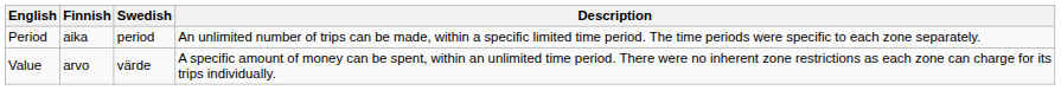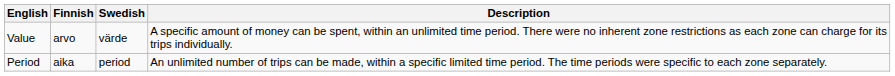rows swapped: Value <-> Period
